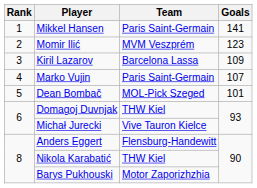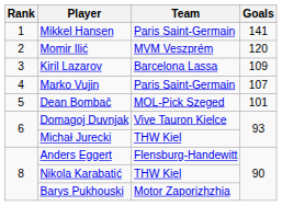Momir Ilić | Goals: 123 -> 120
Domagoj Duvnjak | Team: THW Kiel -> Vive Tauron Kielce
Michał Jurecki | Team: Vive Tauron Kielce -> THW Kiel
